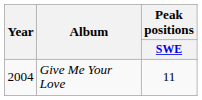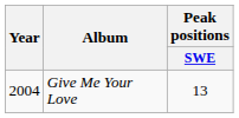Give Me Your Love | Peak positions / SWE: 11 -> 13
